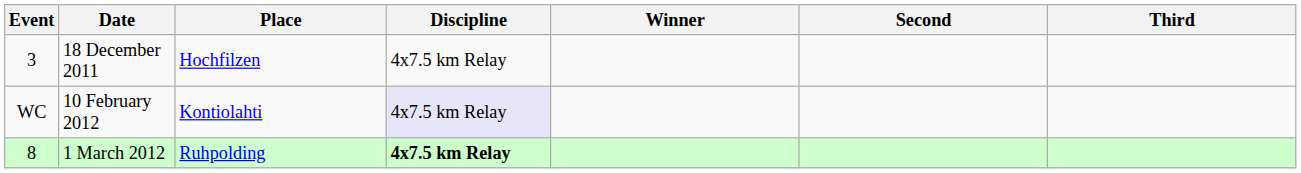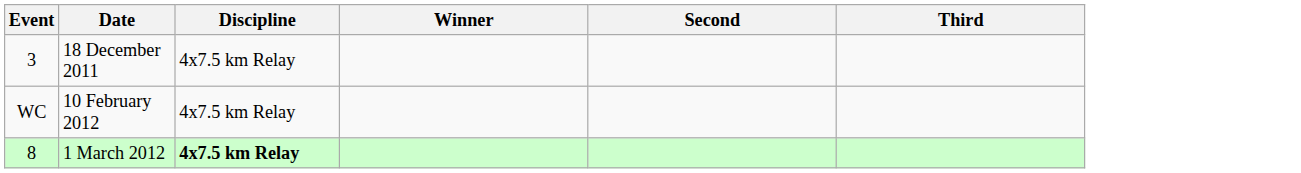- column: Place | Hochfilzen | Kontiolahti | Ruhpolding
10 February 2012 | Discipline: lavender background -> no background
